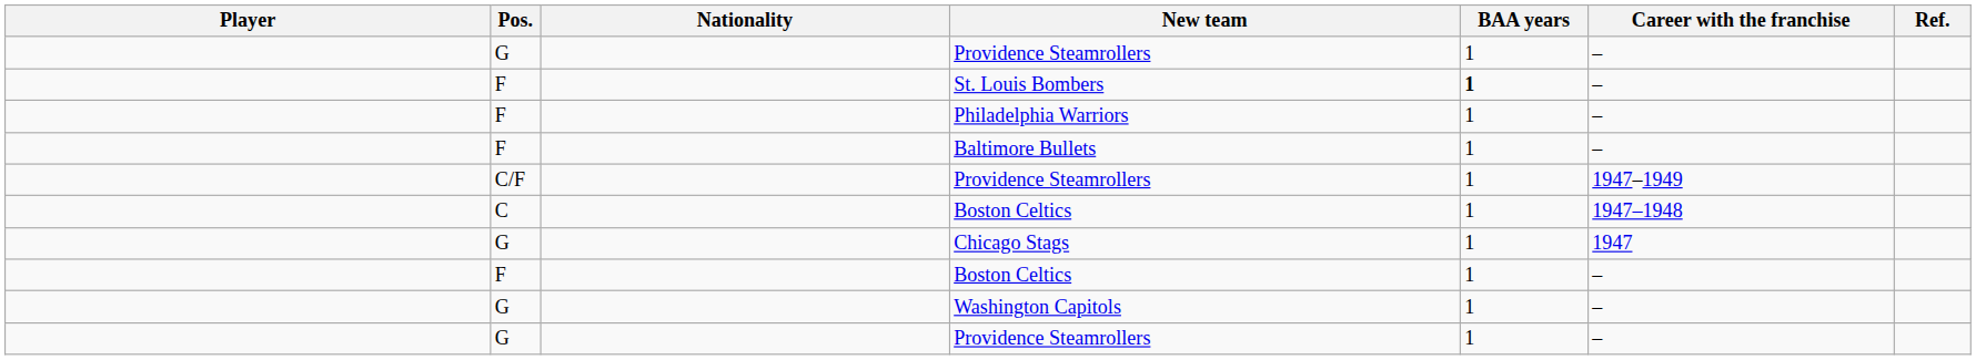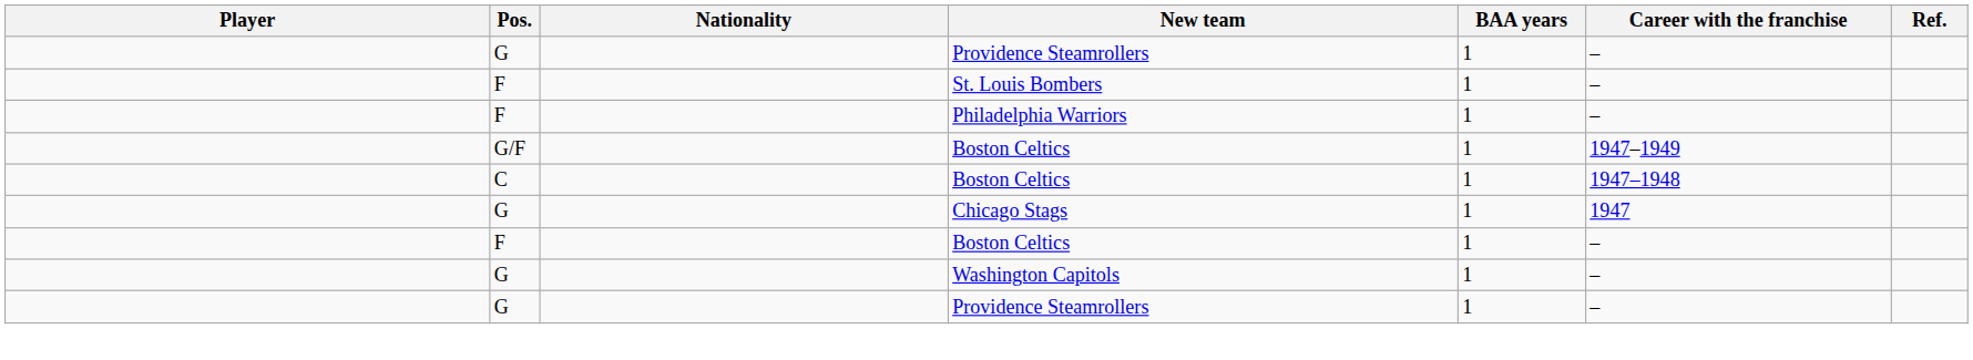St. Louis Bombers | BAA years: bold -> normal
- row: F | Baltimore Bullets | 1 | –
- row: C/F | Providence Steamrollers | 1 | 1947–1949
+ row: G/F | Boston Celtics | 1 | 1947–1949
